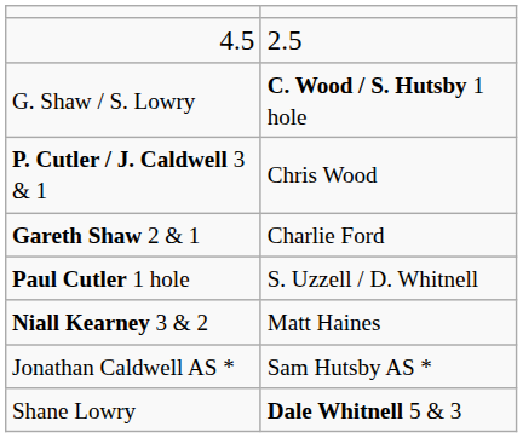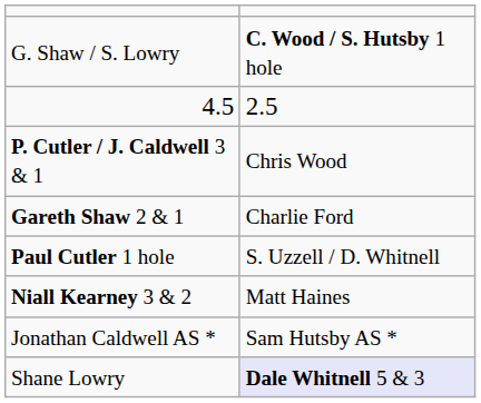rows swapped: 4.5 <-> G. Shaw / S. Lowry
Shane Lowry | column 2: no background -> lavender background
